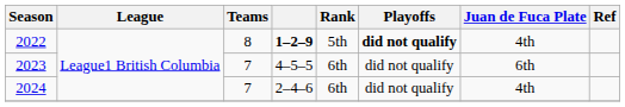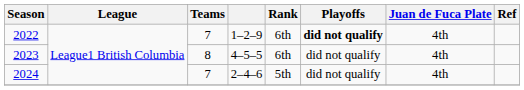2022 | Teams: 8 -> 7
2022 | column 4: bold -> normal
2022 | Rank: 5th -> 6th
2023 | Teams: 7 -> 8
2023 | Juan de Fuca Plate: 6th -> 4th
2024 | Rank: 6th -> 5th
